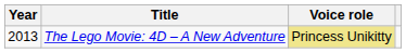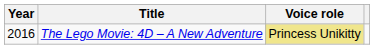The Lego Movie: 4D – A New Adventure | Year: 2013 -> 2016
